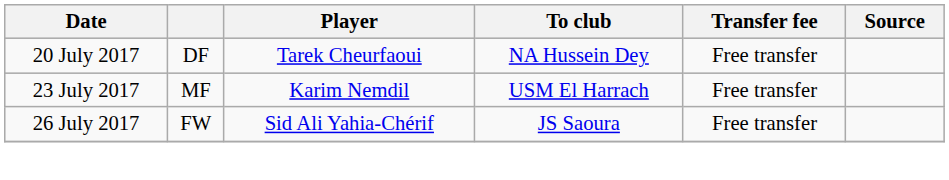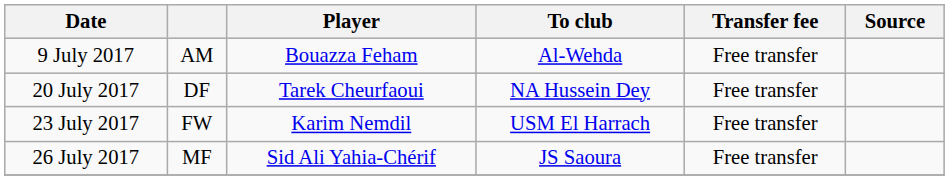+ row: 9 July 2017 | AM | Bouazza Feham | Al-Wehda | Free transfer
23 July 2017 | column 2: MF -> FW
26 July 2017 | column 2: FW -> MF
